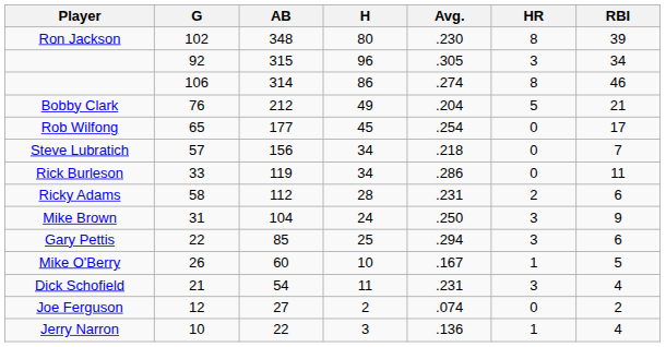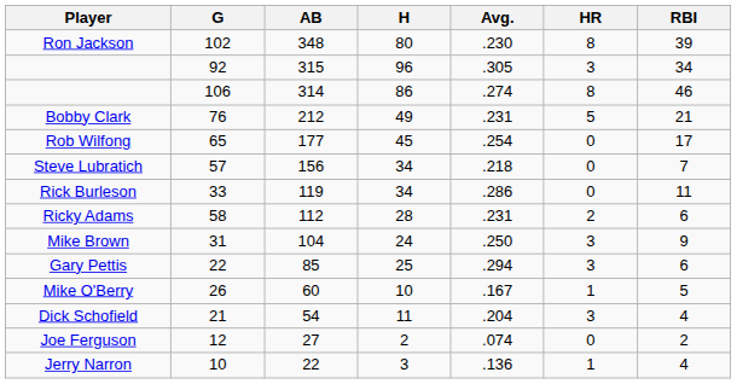Bobby Clark | Avg.: .204 -> .231
Dick Schofield | Avg.: .231 -> .204
